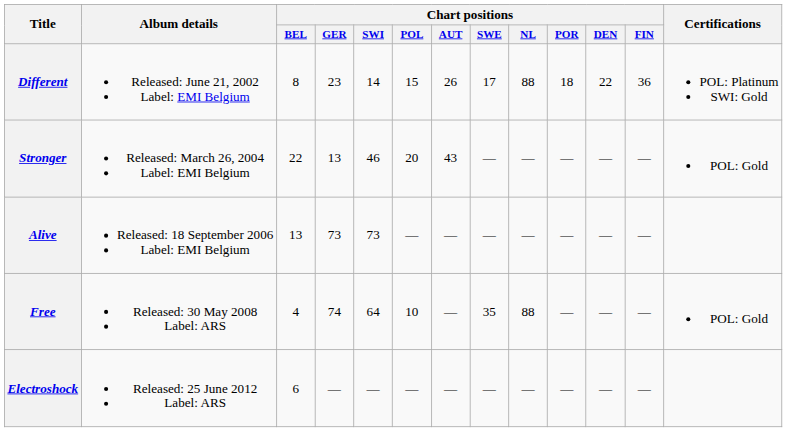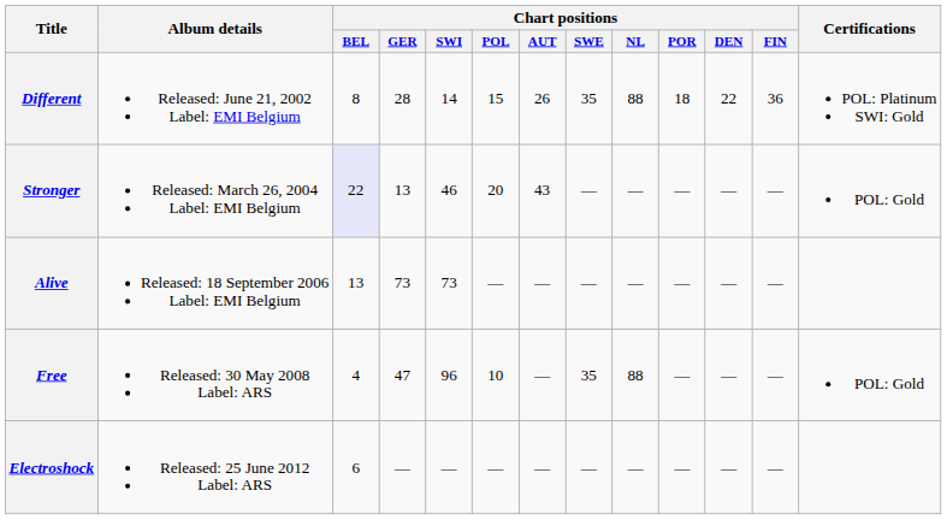Different | Chart positions / GER: 23 -> 28
Different | Chart positions / SWE: 17 -> 35
Stronger | Chart positions / BEL: no background -> lavender background
Free | Chart positions / GER: 74 -> 47
Free | Chart positions / SWI: 64 -> 96
